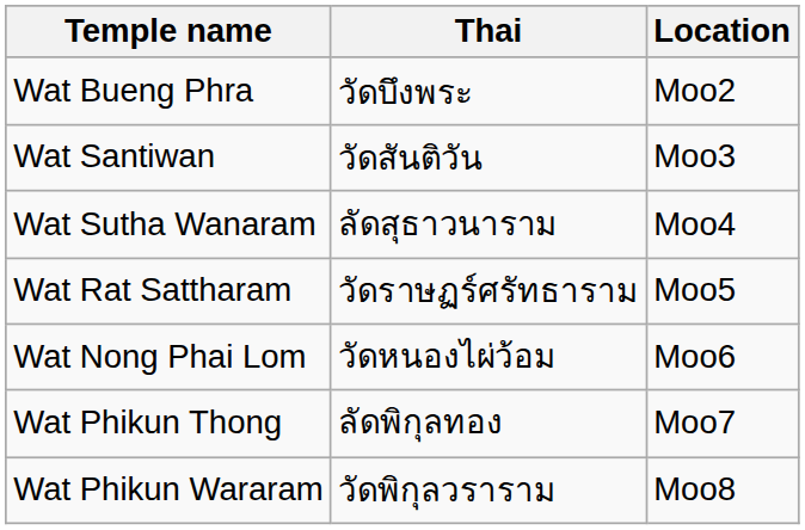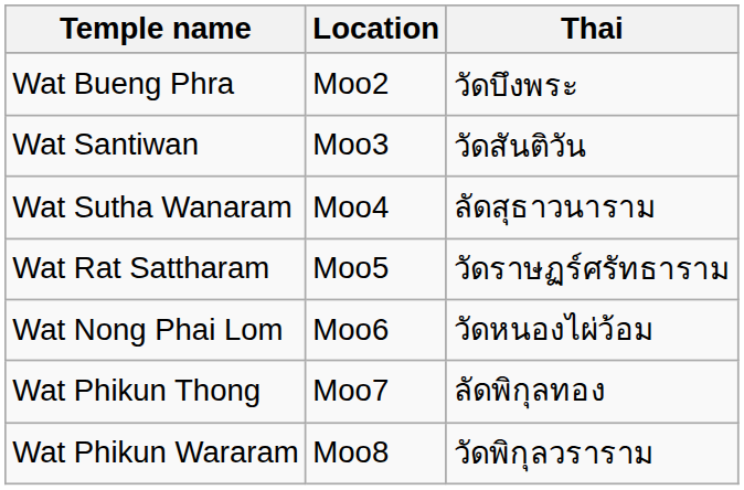columns swapped: Thai <-> Location
